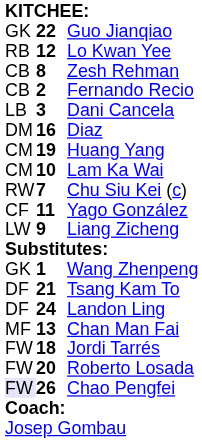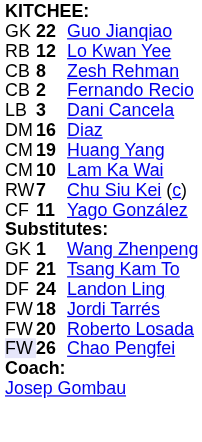- row: LW | 9 | Liang Zicheng
- row: MF | 13 | Chan Man Fai
